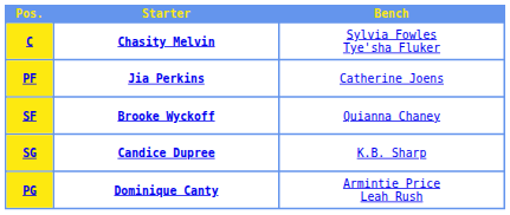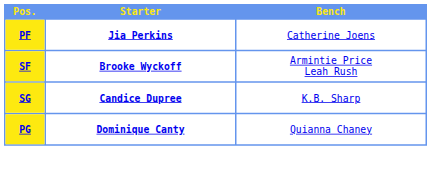- row: C | Chasity Melvin | Sylvia Fowles Tye'sha Fluker
SF | Bench: Quianna Chaney -> Armintie Price Leah Rush
PG | Bench: Armintie Price Leah Rush -> Quianna Chaney
